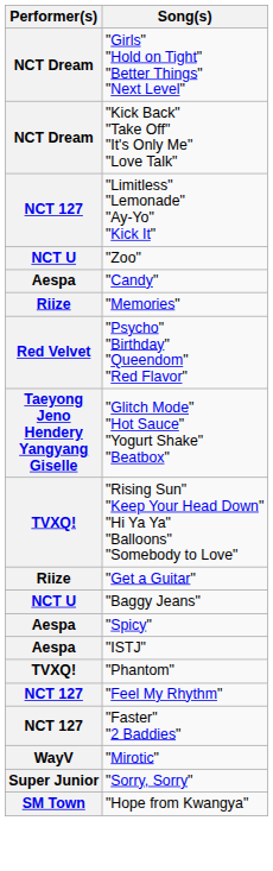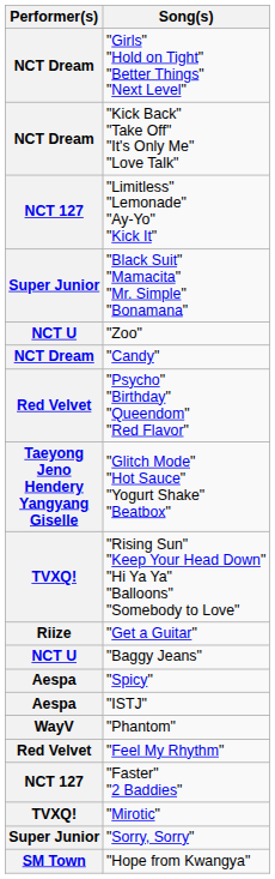+ row: Super Junior | "Black Suit" "Mamacita" "Mr. Simple" "Bonamana"
"Candy" | Performer(s): Aespa -> NCT Dream
- row: Riize | "Memories"
"Phantom" | Performer(s): TVXQ! -> WayV
"Feel My Rhythm" | Performer(s): NCT 127 -> Red Velvet
"Mirotic" | Performer(s): WayV -> TVXQ!
